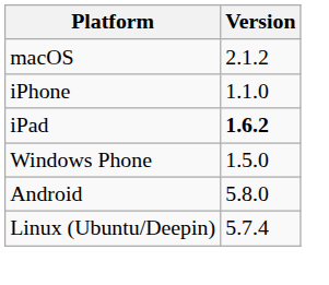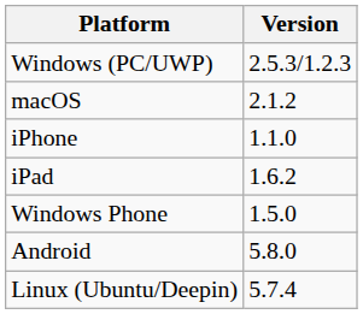+ row: Windows (PC/UWP) | 2.5.3/1.2.3
iPad | Version: bold -> normal
